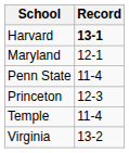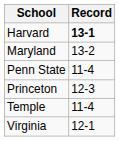Maryland | Record: 12-1 -> 13-2
Virginia | Record: 13-2 -> 12-1
